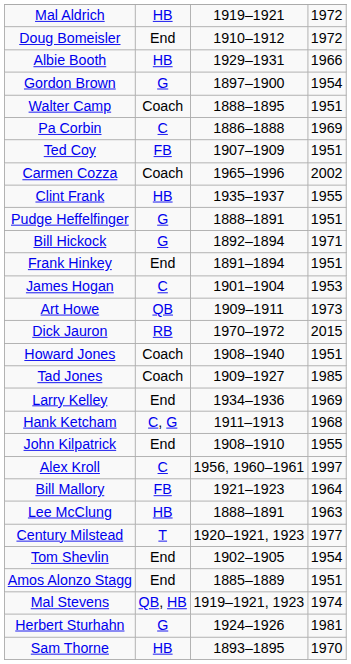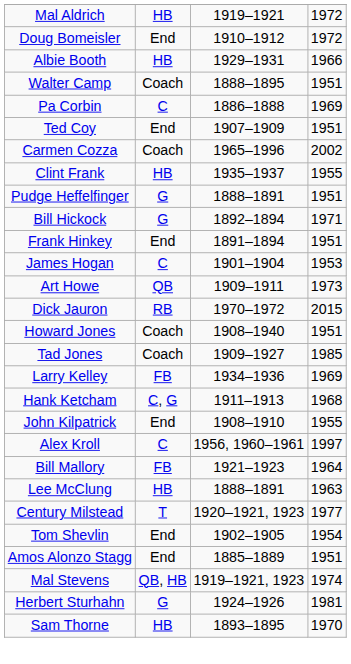- row: Gordon Brown | G | 1897–1900 | 1954
Ted Coy | column 2: FB -> End
Larry Kelley | column 2: End -> FB
